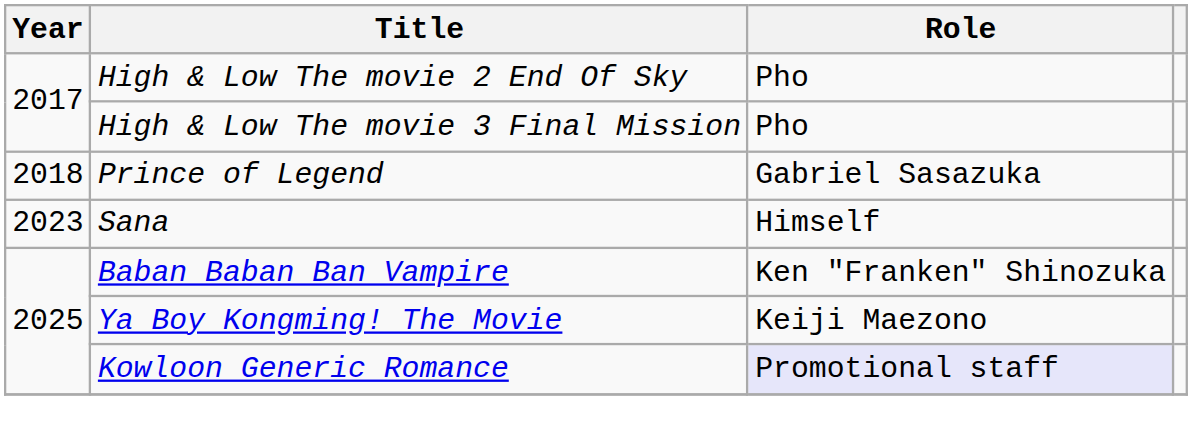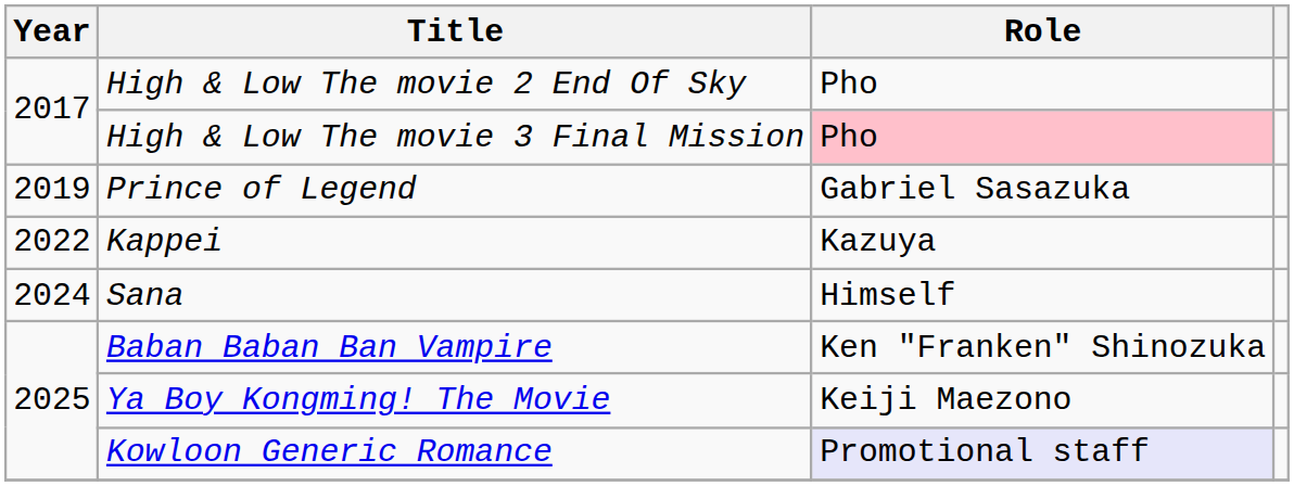High & Low The movie 3 Final Mission | Role: no background -> pink background
Prince of Legend | Year: 2018 -> 2019
+ row: 2022 | Kappei | Kazuya
Sana | Year: 2023 -> 2024
